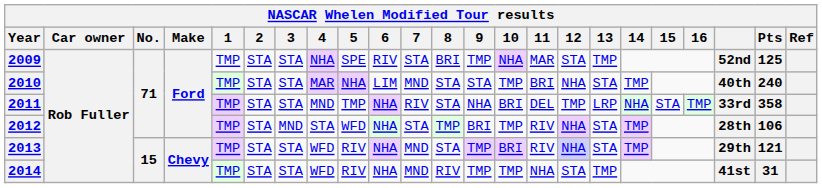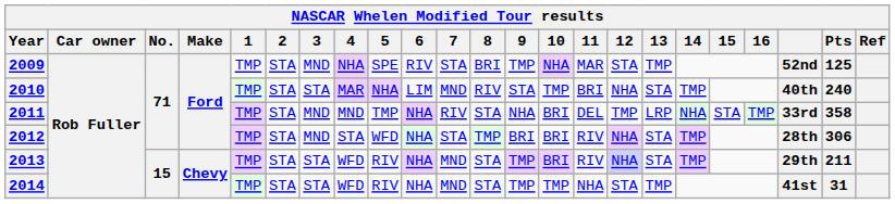2009 | 3: STA -> MND
2010 | 8: STA -> RIV
2011 | 3: STA -> MND
2012 | 10: TMP -> BRI
2012 | Pts: 106 -> 306
2013 | Pts: 121 -> 211
2014 | 8: RIV -> STA
